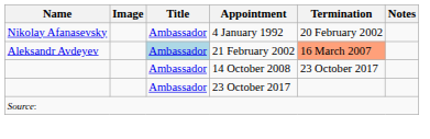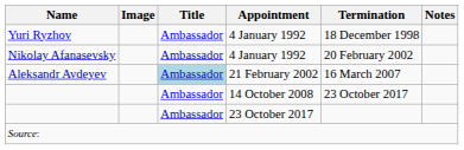+ row: Yuri Ryzhov | Ambassador | 4 January 1992 | 18 December 1998
Aleksandr Avdeyev | Termination: lightsalmon background -> no background
